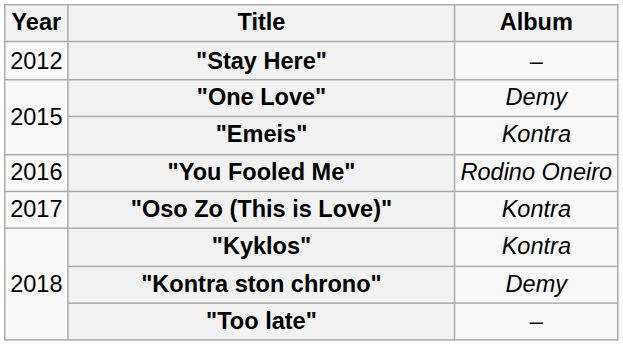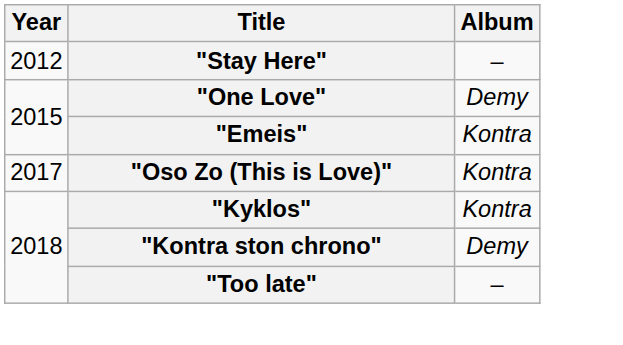- row: 2016 | "You Fooled Me" | Rodino Oneiro
